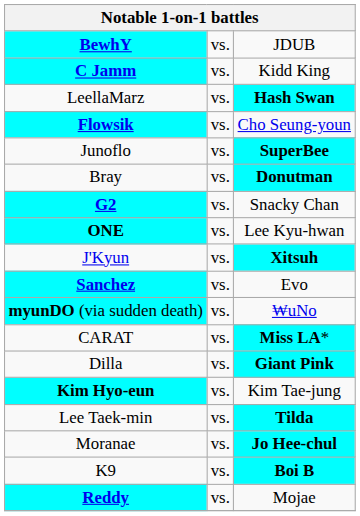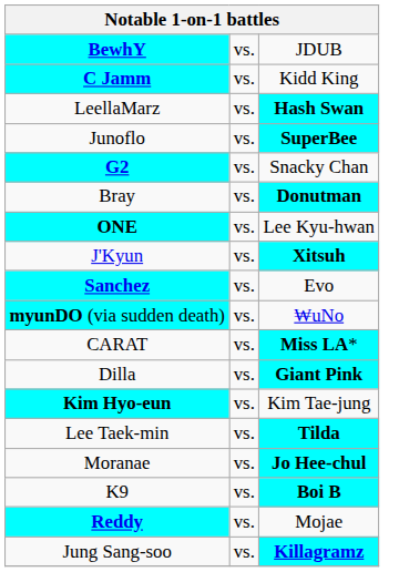- row: Flowsik | vs. | Cho Seung-youn
rows swapped: Bray <-> G2
+ row: Jung Sang-soo | vs. | Killagramz
